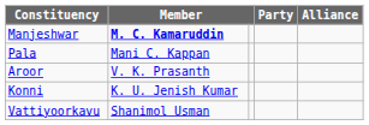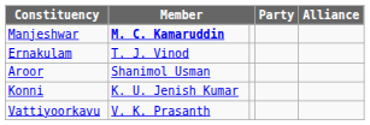+ row: Ernakulam | T. J. Vinod
- row: Pala | Mani C. Kappan
Aroor | column 2: V. K. Prasanth -> Shanimol Usman
Vattiyoorkavu | column 2: Shanimol Usman -> V. K. Prasanth
